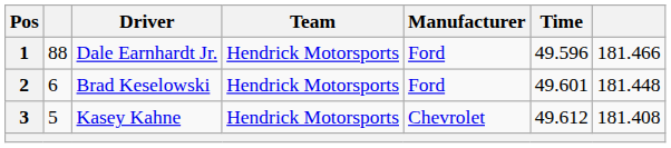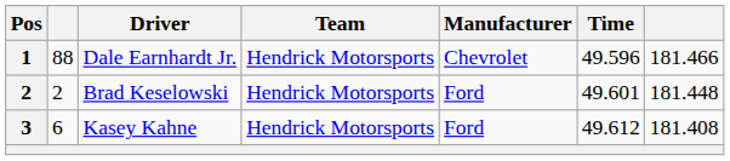Dale Earnhardt Jr. | Manufacturer: Ford -> Chevrolet
Brad Keselowski | column 2: 6 -> 2
Kasey Kahne | column 2: 5 -> 6
Kasey Kahne | Manufacturer: Chevrolet -> Ford
